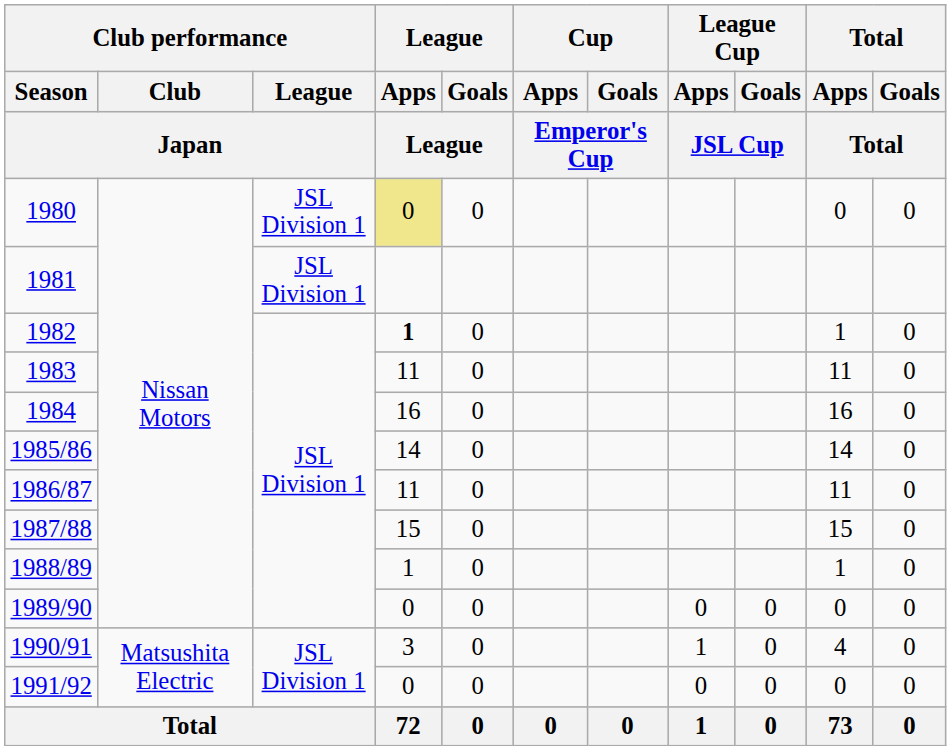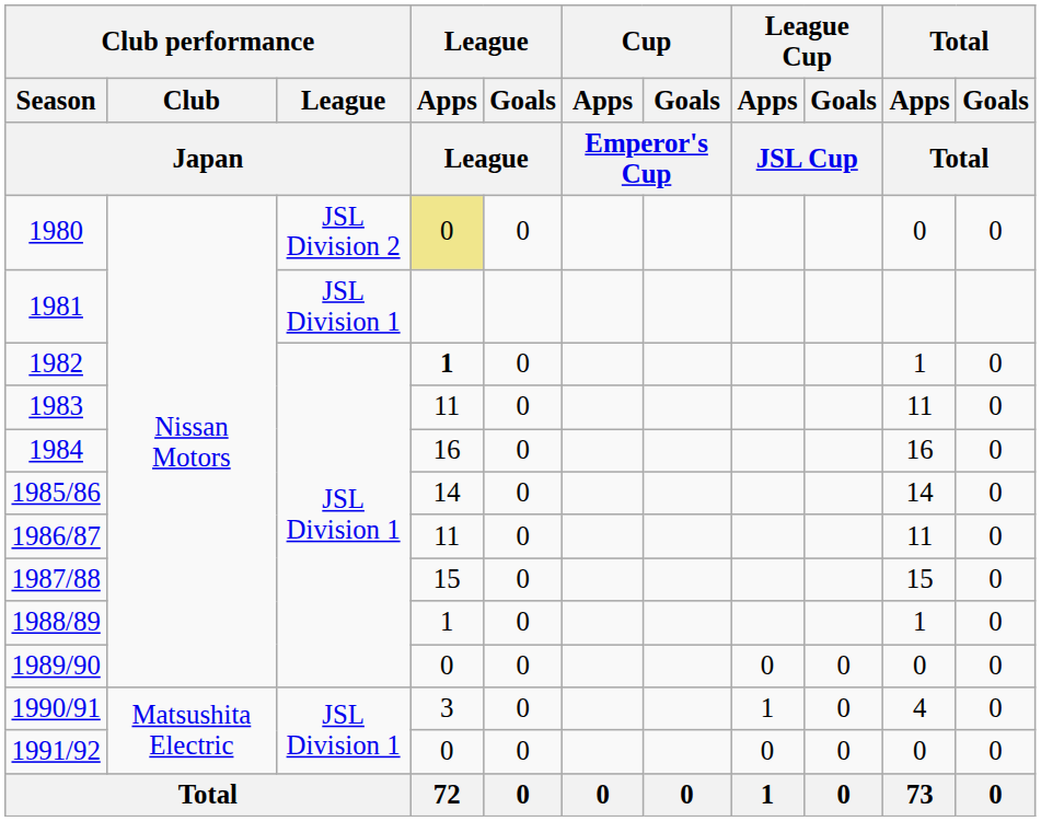1980 | Club performance / League / Japan: JSL Division 1 -> JSL Division 2
